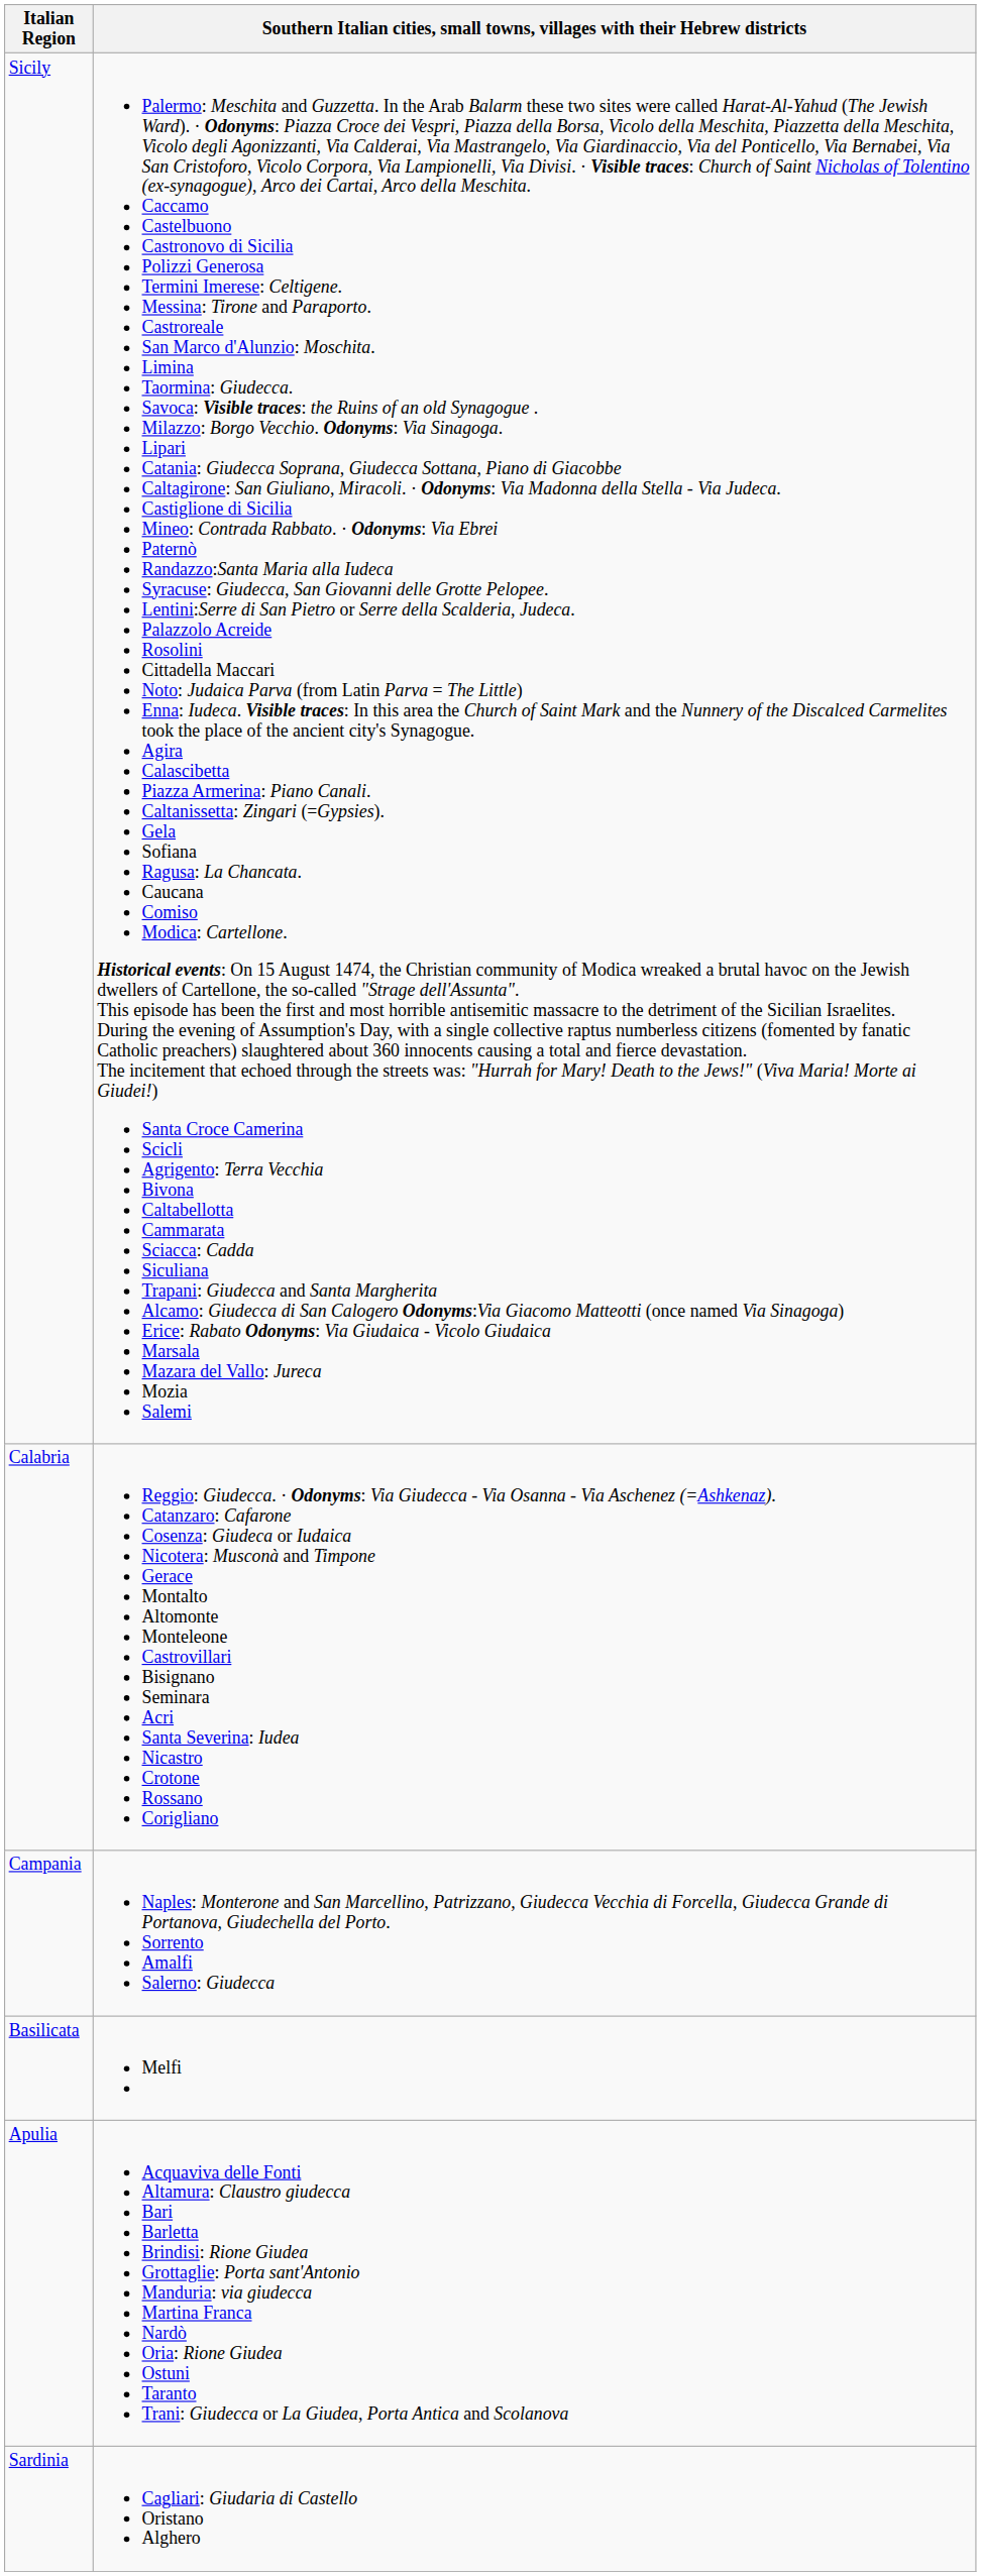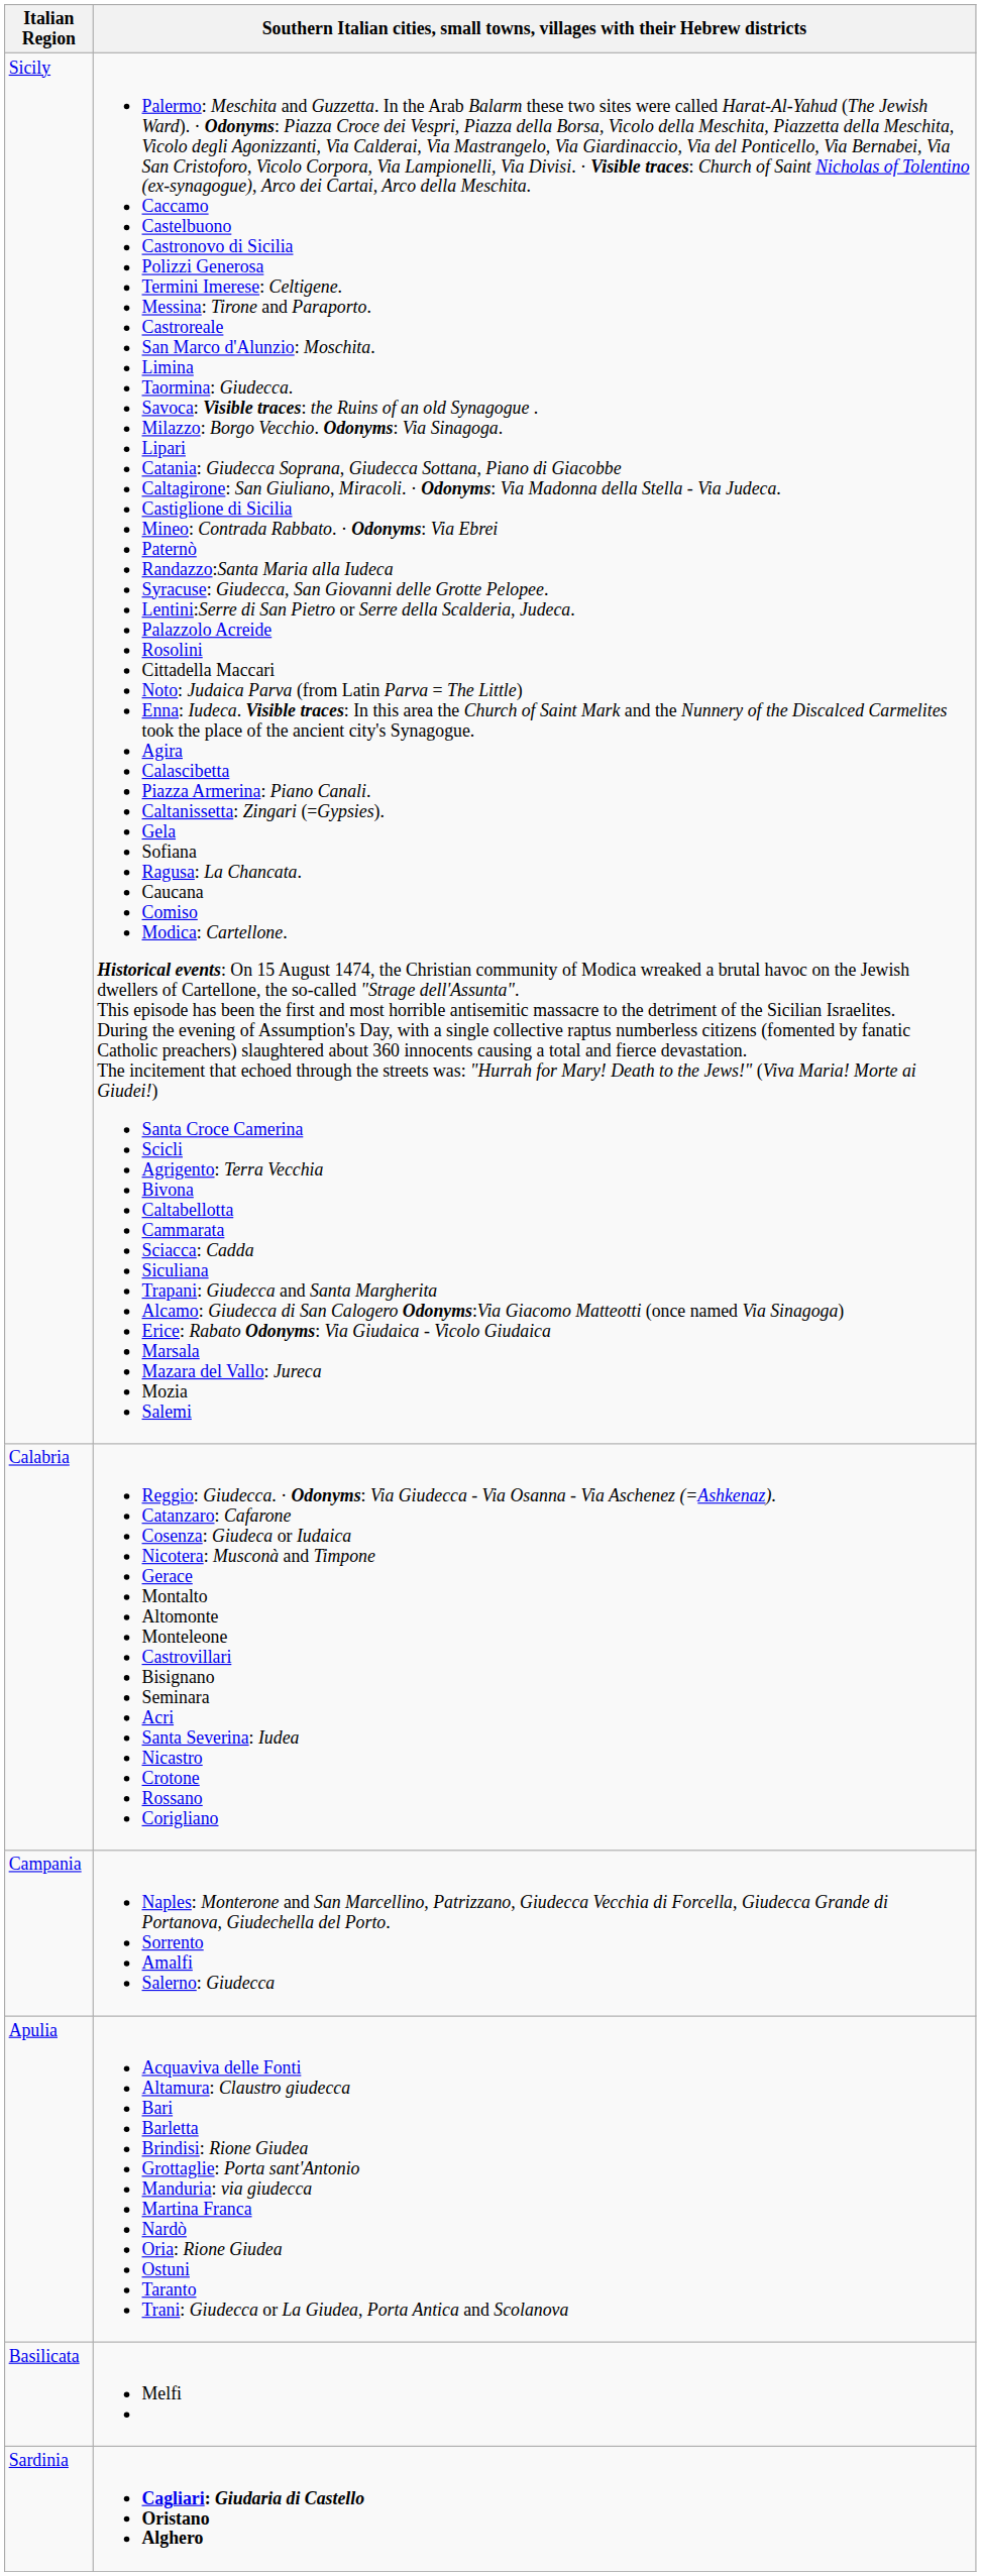rows swapped: Basilicata <-> Apulia
Sardinia | column 2: normal -> bold
